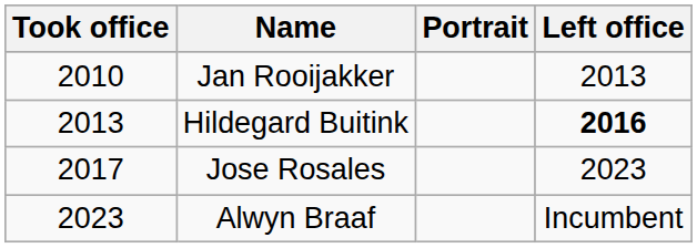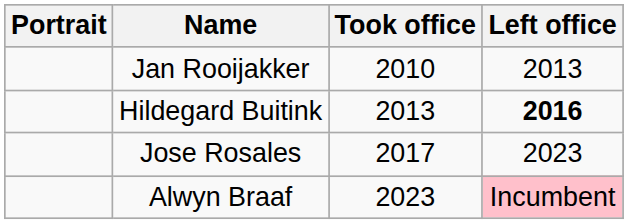columns swapped: Portrait <-> Took office
Alwyn Braaf | Left office: no background -> pink background
